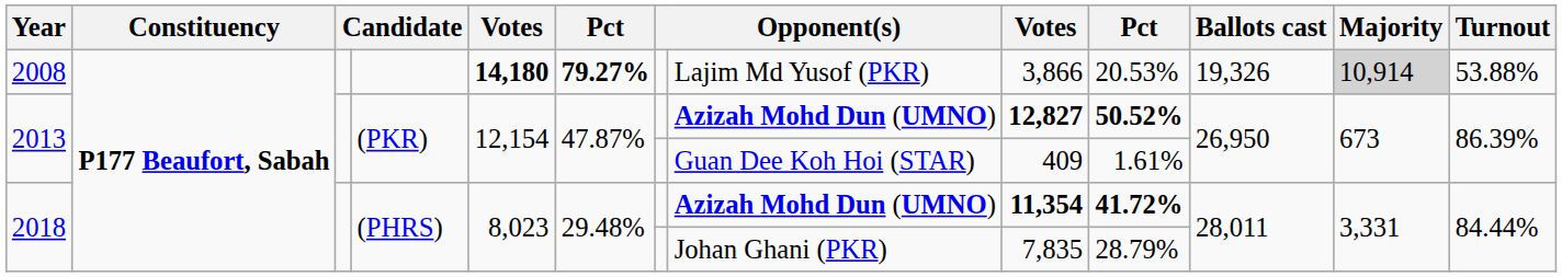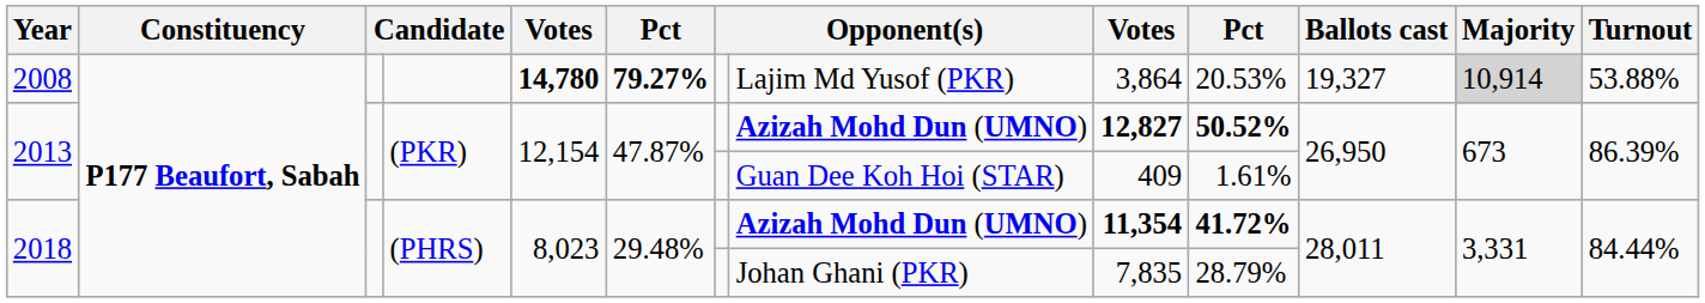2008 | column 5: 14,180 -> 14,780
2008 | column 9: 3,866 -> 3,864
2008 | Ballots cast: 19,326 -> 19,327
